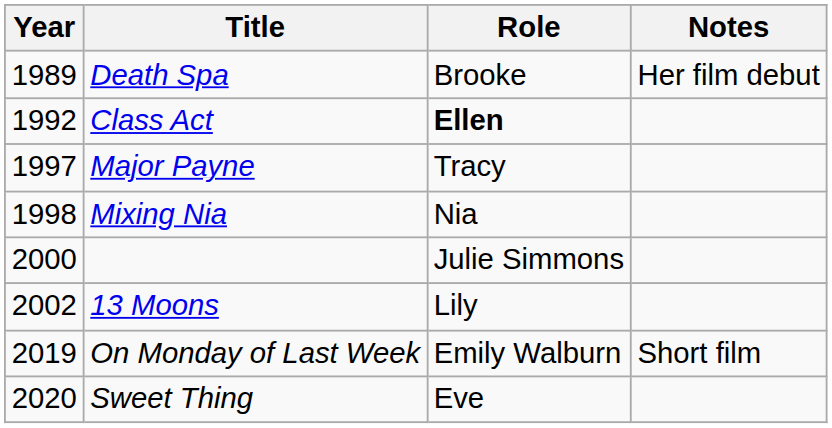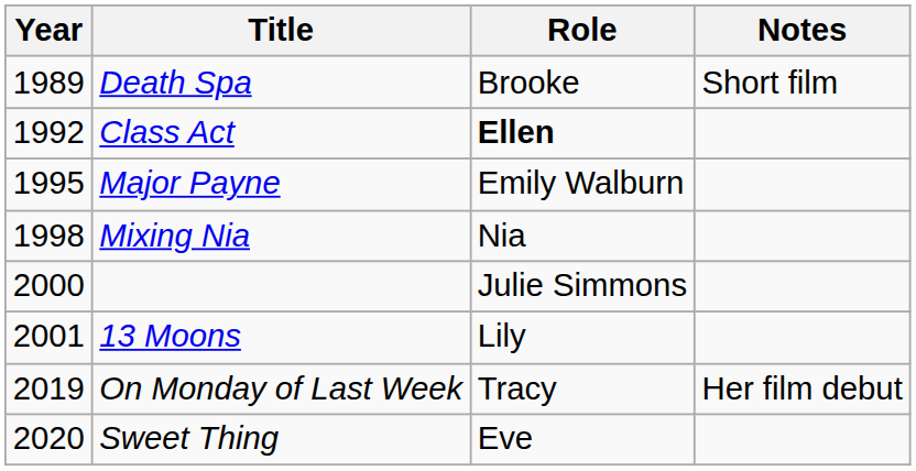Death Spa | Notes: Her film debut -> Short film
Major Payne | Year: 1997 -> 1995
Major Payne | Role: Tracy -> Emily Walburn
13 Moons | Year: 2002 -> 2001
On Monday of Last Week | Role: Emily Walburn -> Tracy
On Monday of Last Week | Notes: Short film -> Her film debut
